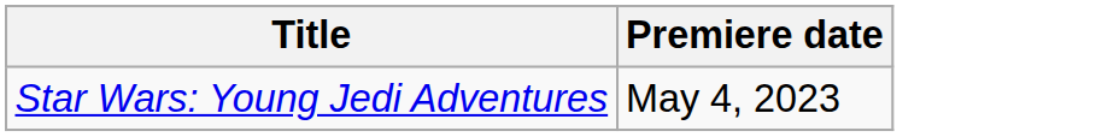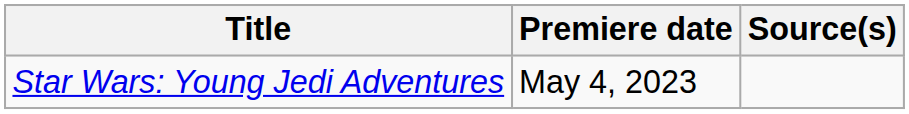+ column: Source(s)
